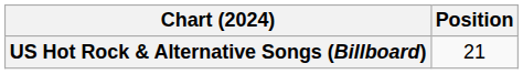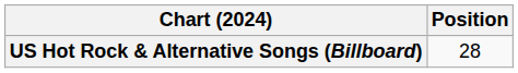US Hot Rock & Alternative Songs (Billboard) | Position: 21 -> 28
